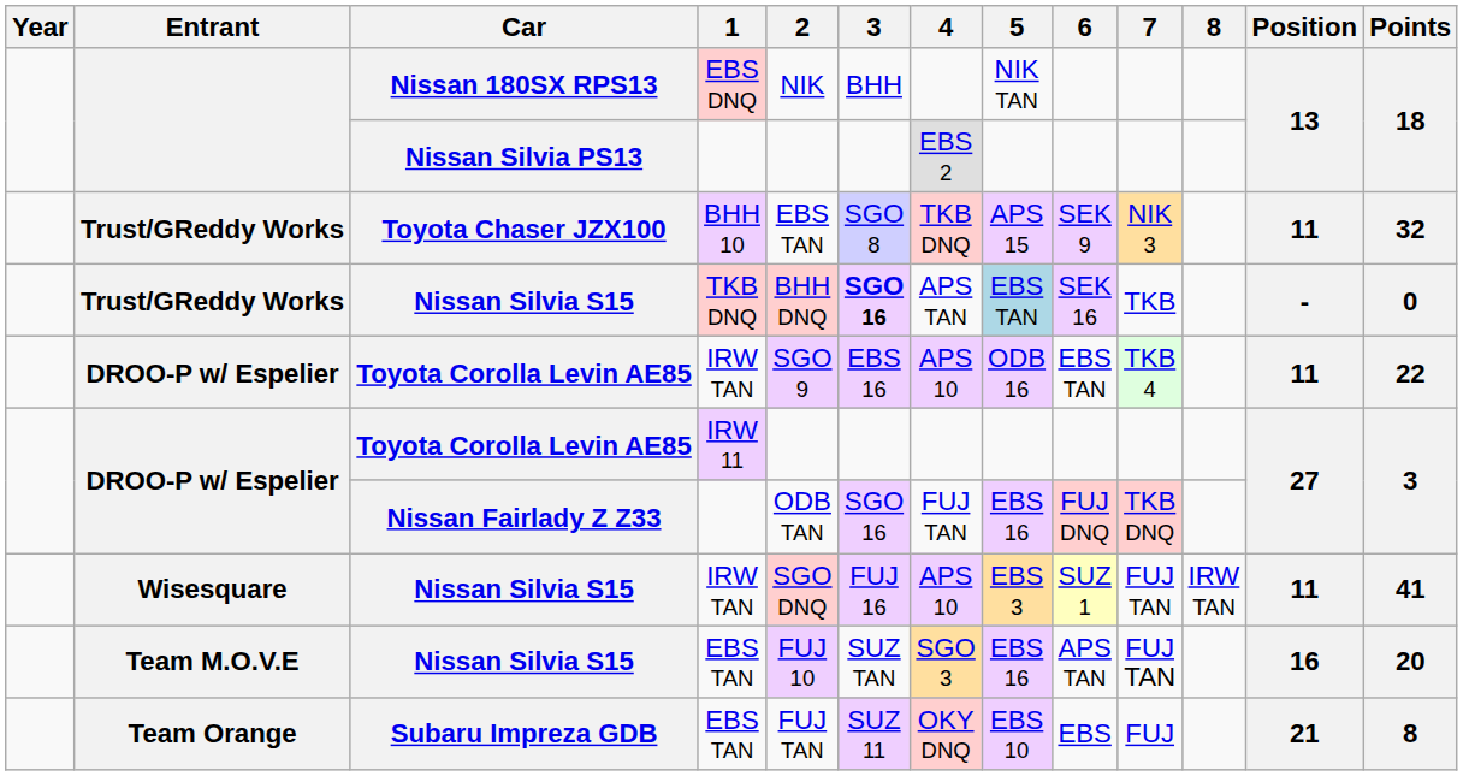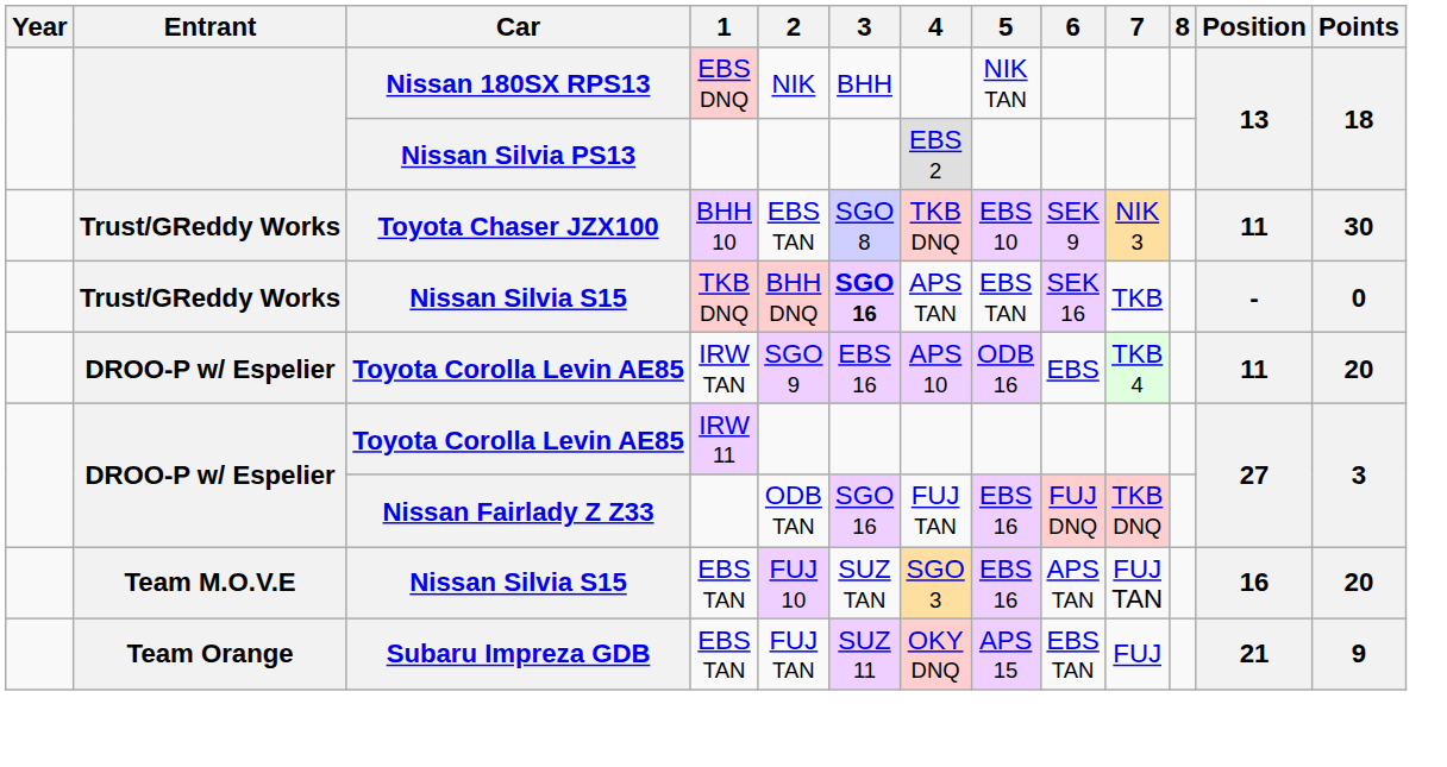Toyota Chaser JZX100 | 5: APS 15 -> EBS 10
Toyota Chaser JZX100 | Points: 32 -> 30
Nissan Silvia S15 / TKB DNQ | 5: lightblue background -> no background
Toyota Corolla Levin AE85 / IRW TAN | 6: EBS TAN -> EBS
Toyota Corolla Levin AE85 / IRW TAN | Points: 22 -> 20
- row: Wisesquare | Nissan Silvia S15 | IRW TAN | SGO DNQ | FUJ 16 | APS 10 | EBS 3 | SUZ 1 | FUJ TAN | IRW TAN | 11 | 41
Subaru Impreza GDB | 5: EBS 10 -> APS 15
Subaru Impreza GDB | 6: EBS -> EBS TAN
Subaru Impreza GDB | Points: 8 -> 9
